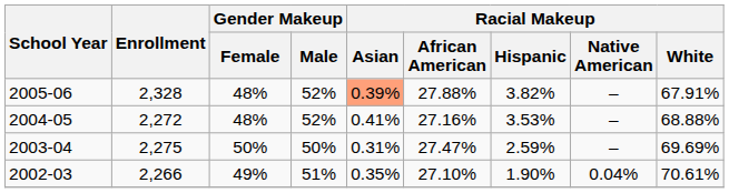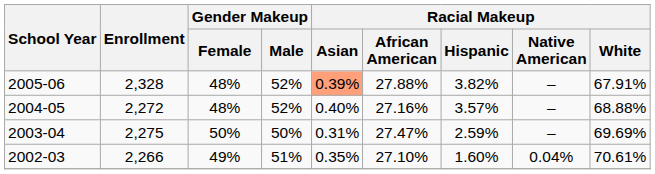2004-05 | Racial Makeup / Asian: 0.41% -> 0.40%
2004-05 | Racial Makeup / Hispanic: 3.53% -> 3.57%
2002-03 | Racial Makeup / Hispanic: 1.90% -> 1.60%
